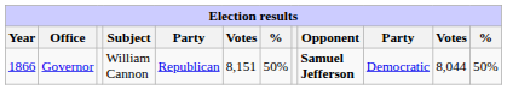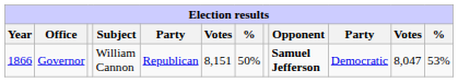Governor | column 11: 8,044 -> 8,047
Governor | column 12: 50% -> 53%
